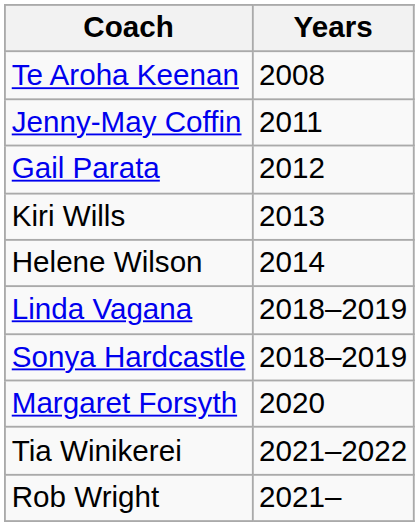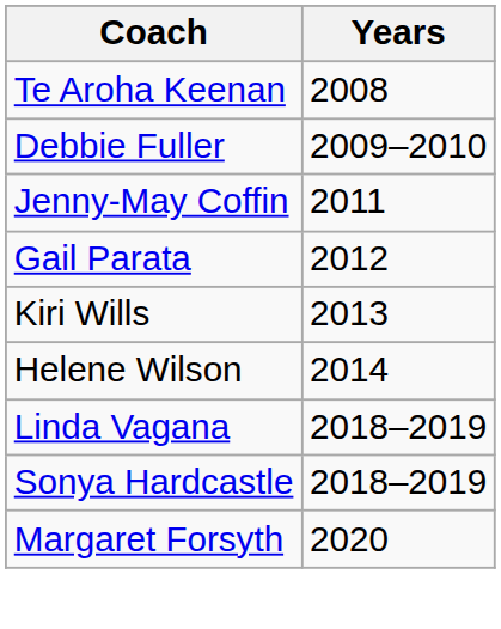+ row: Debbie Fuller | 2009–2010
- row: Tia Winikerei | 2021–2022
- row: Rob Wright | 2021–
